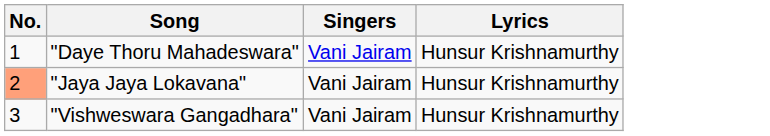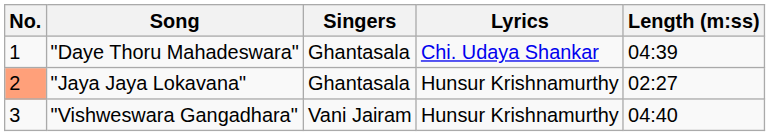+ column: Length (m:ss) | 04:39 | 02:27 | 04:40
"Daye Thoru Mahadeswara" | Singers: Vani Jairam -> Ghantasala
"Daye Thoru Mahadeswara" | Lyrics: Hunsur Krishnamurthy -> Chi. Udaya Shankar
"Jaya Jaya Lokavana" | Singers: Vani Jairam -> Ghantasala
